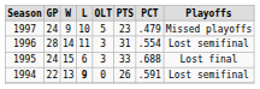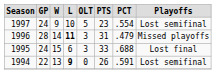1997 | PCT: .479 -> .554
1997 | Playoffs: Missed playoffs -> Lost semifinal
1996 | L: normal -> bold
1996 | PCT: .554 -> .479
1996 | Playoffs: Lost semifinal -> Missed playoffs
